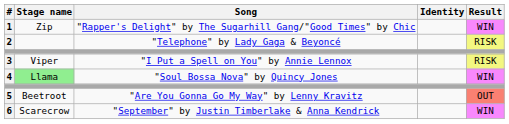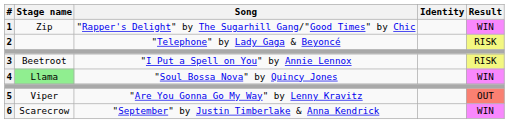3 | Stage name: Viper -> Beetroot
5 | Stage name: Beetroot -> Viper
